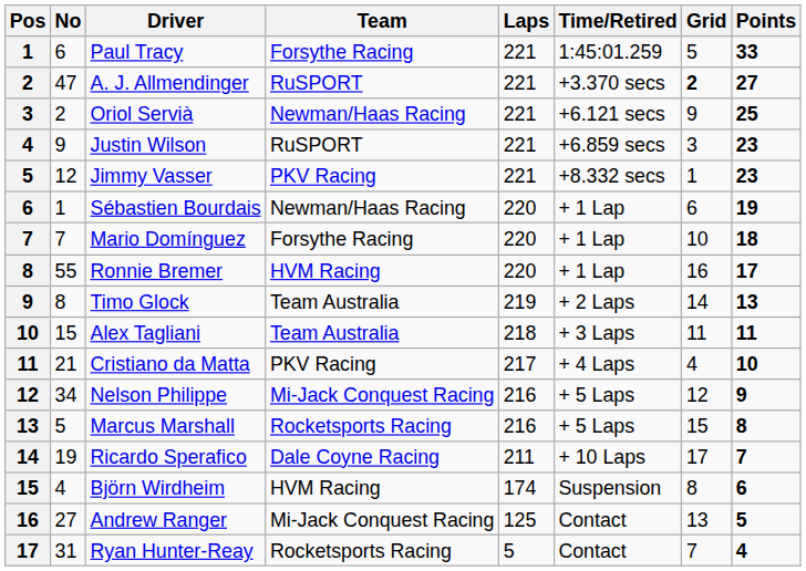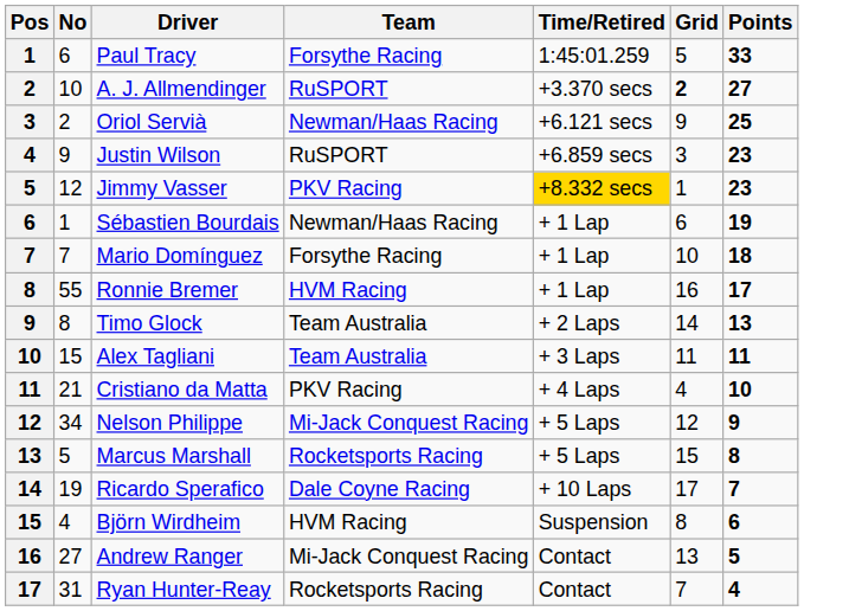- column: Laps | 221 | 221 | 221 | 221 | 221 | 220 | 220 | 220 | 219 | 218 | 217 | 216 | 216 | 211 | 174 | 125 | 5
A. J. Allmendinger | No: 47 -> 10
Jimmy Vasser | Time/Retired: no background -> gold background
